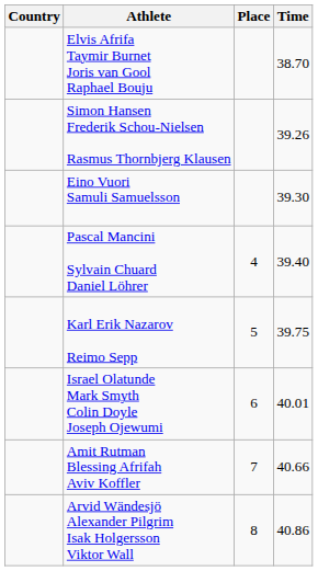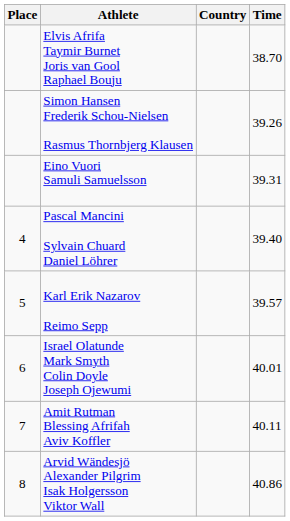columns swapped: Place <-> Country
Eino Vuori Samuli Samuelsson | Time: 39.30 -> 39.31
Karl Erik Nazarov Reimo Sepp | Time: 39.75 -> 39.57
Amit Rutman Blessing Afrifah Aviv Koffler | Time: 40.66 -> 40.11
